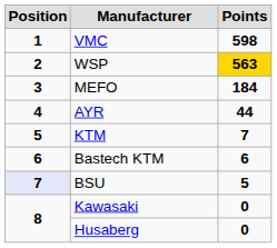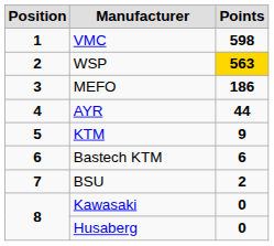MEFO | Points: 184 -> 186
KTM | Points: 7 -> 9
BSU | Position: lavender background -> no background
BSU | Points: 5 -> 2
